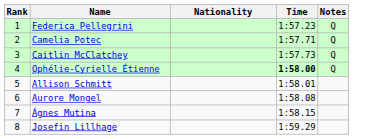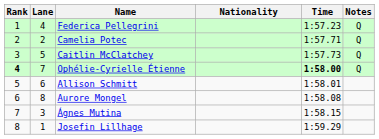+ column: Lane | 4 | 2 | 5 | 7 | 6 | 8 | 3 | 1
Ophélie-Cyrielle Étienne | Rank: normal -> bold
